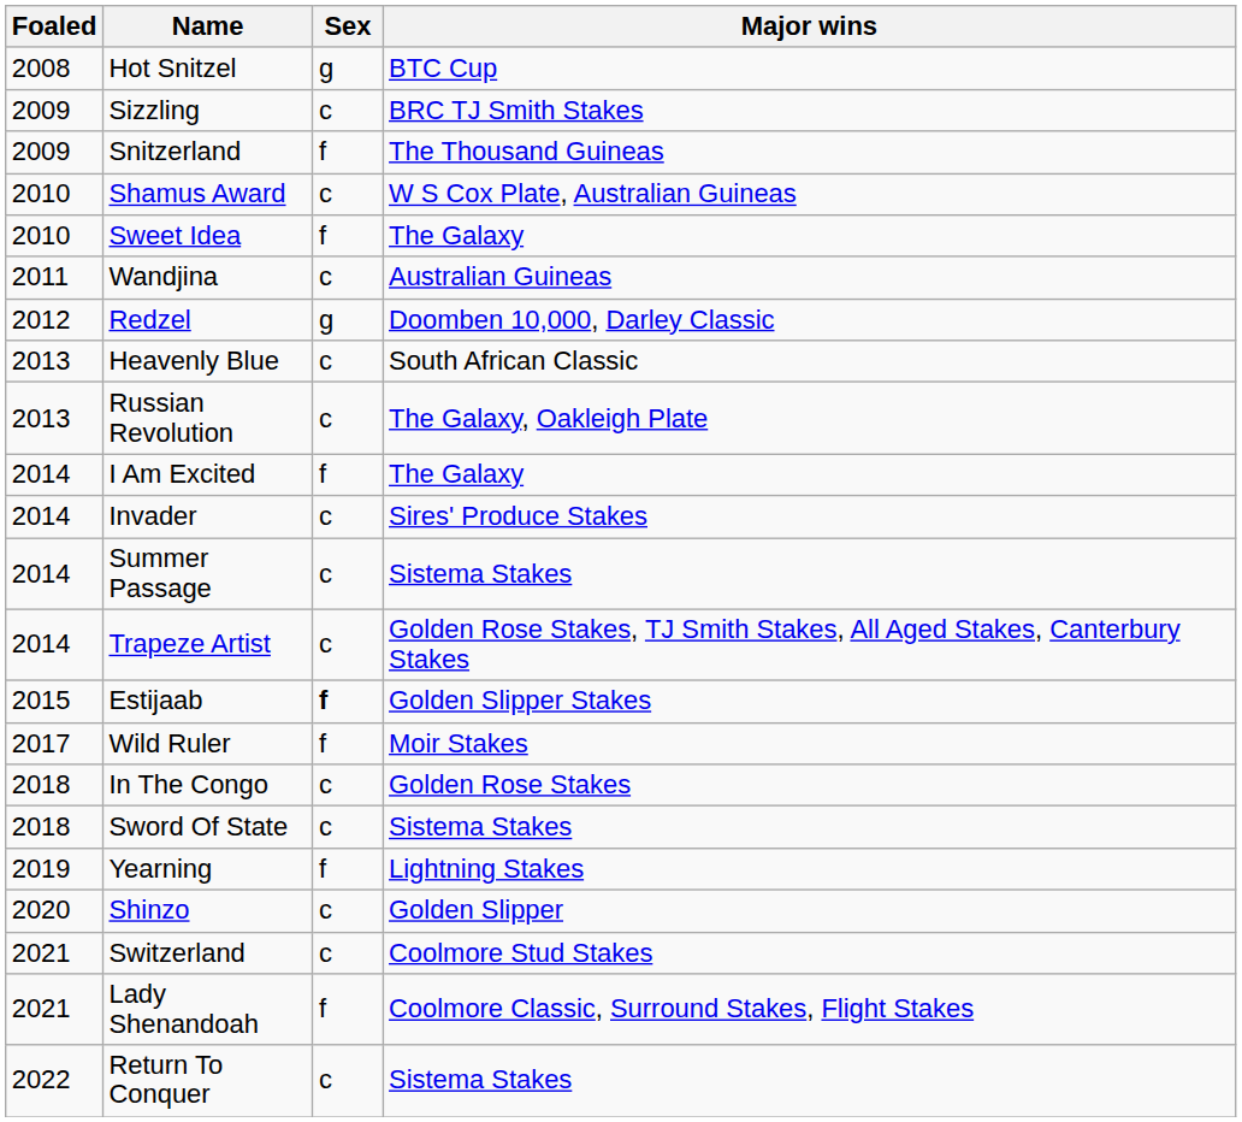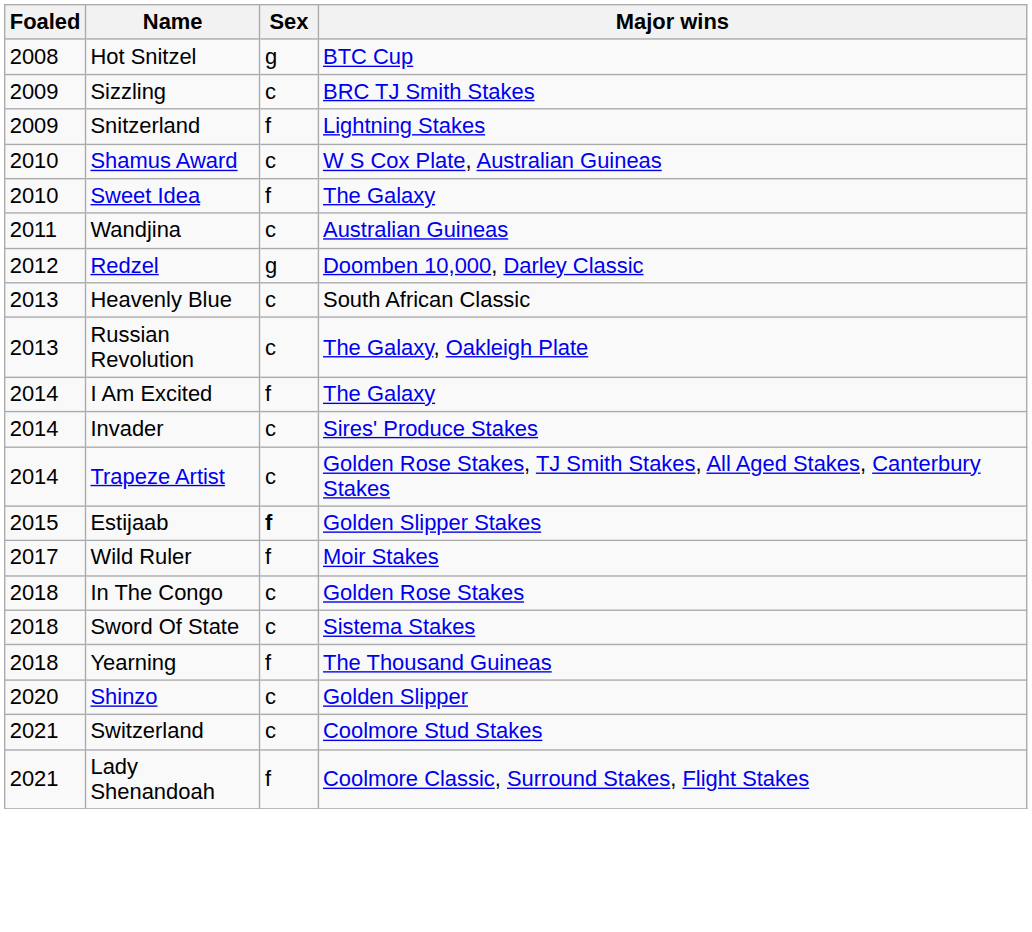Snitzerland | Major wins: The Thousand Guineas -> Lightning Stakes
- row: 2014 | Summer Passage | c | Sistema Stakes
Yearning | Foaled: 2019 -> 2018
Yearning | Major wins: Lightning Stakes -> The Thousand Guineas
- row: 2022 | Return To Conquer | c | Sistema Stakes
